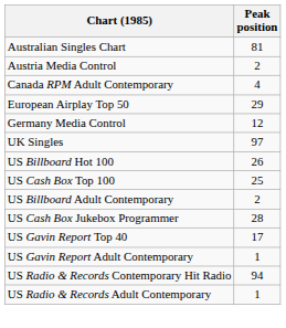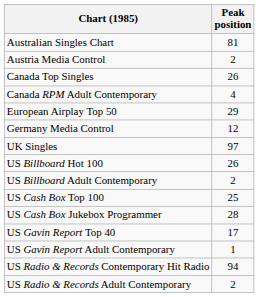+ row: Canada Top Singles | 26
rows swapped: US Billboard Adult Contemporary <-> US Cash Box Top 100
US Radio & Records Adult Contemporary | Peak position: 1 -> 2
